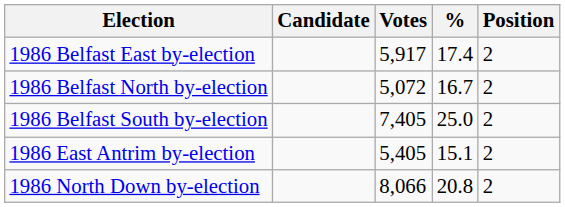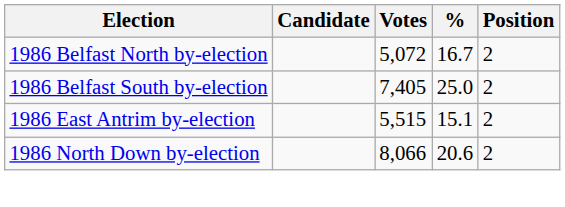- row: 1986 Belfast East by-election | 5,917 | 17.4 | 2
1986 East Antrim by-election | Votes: 5,405 -> 5,515
1986 North Down by-election | %: 20.8 -> 20.6
